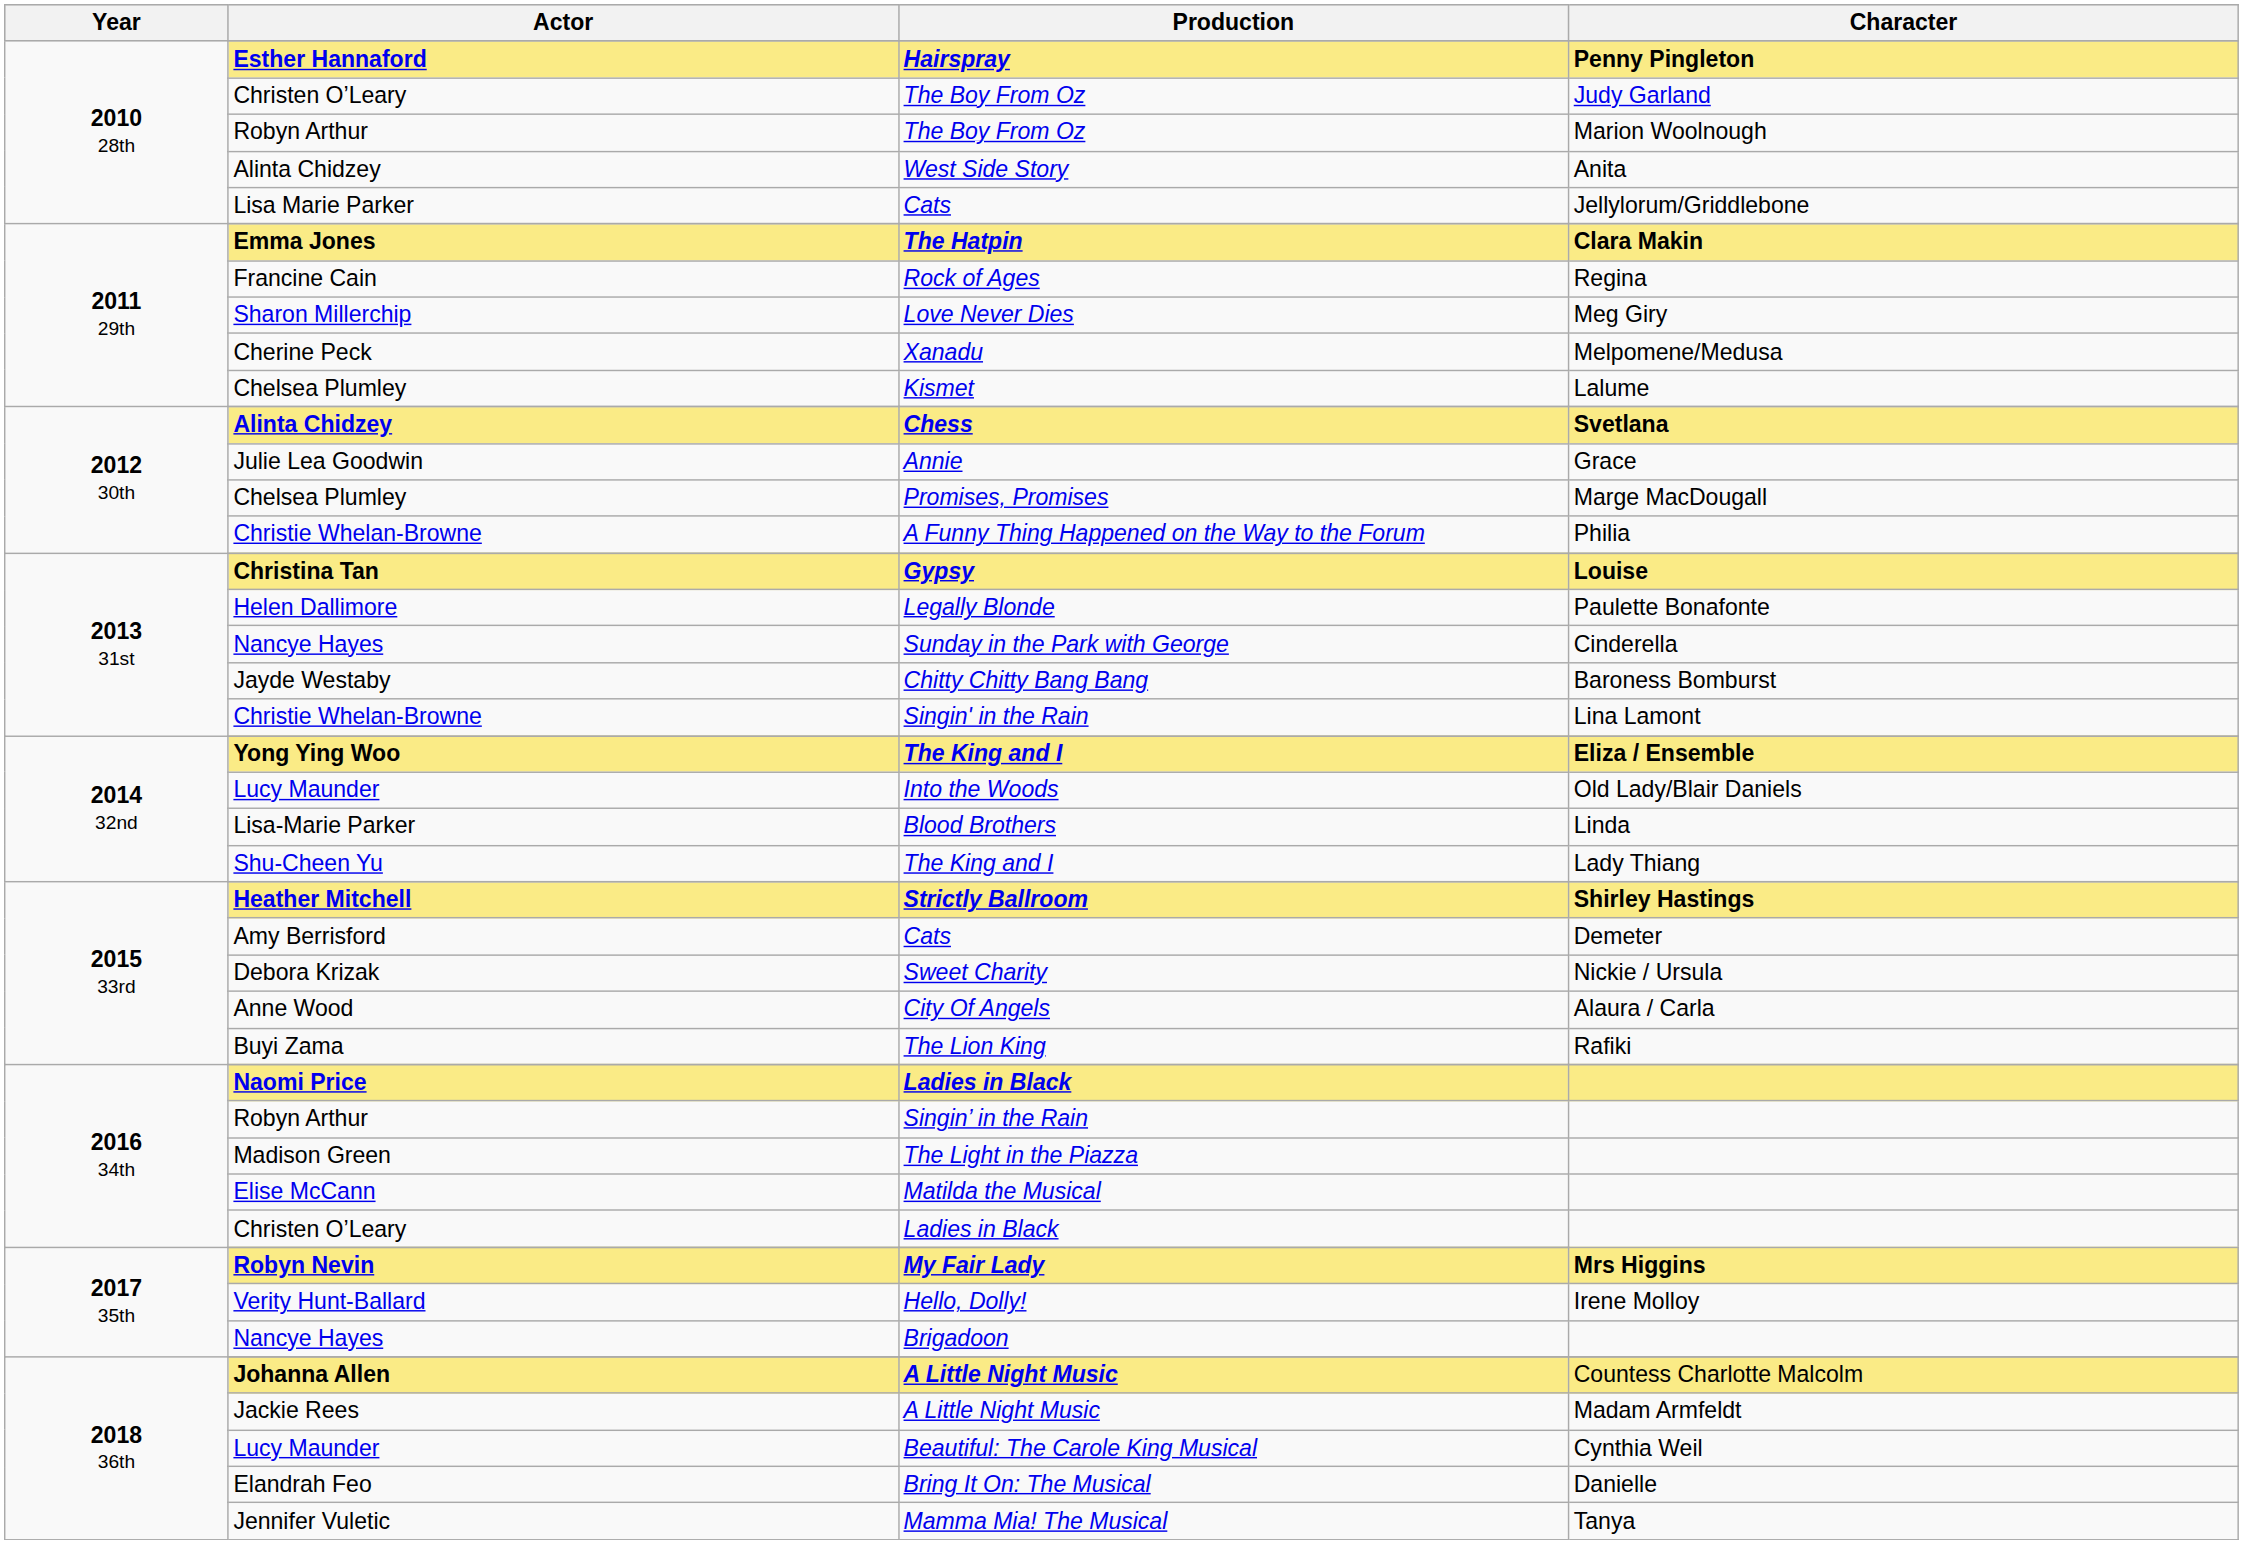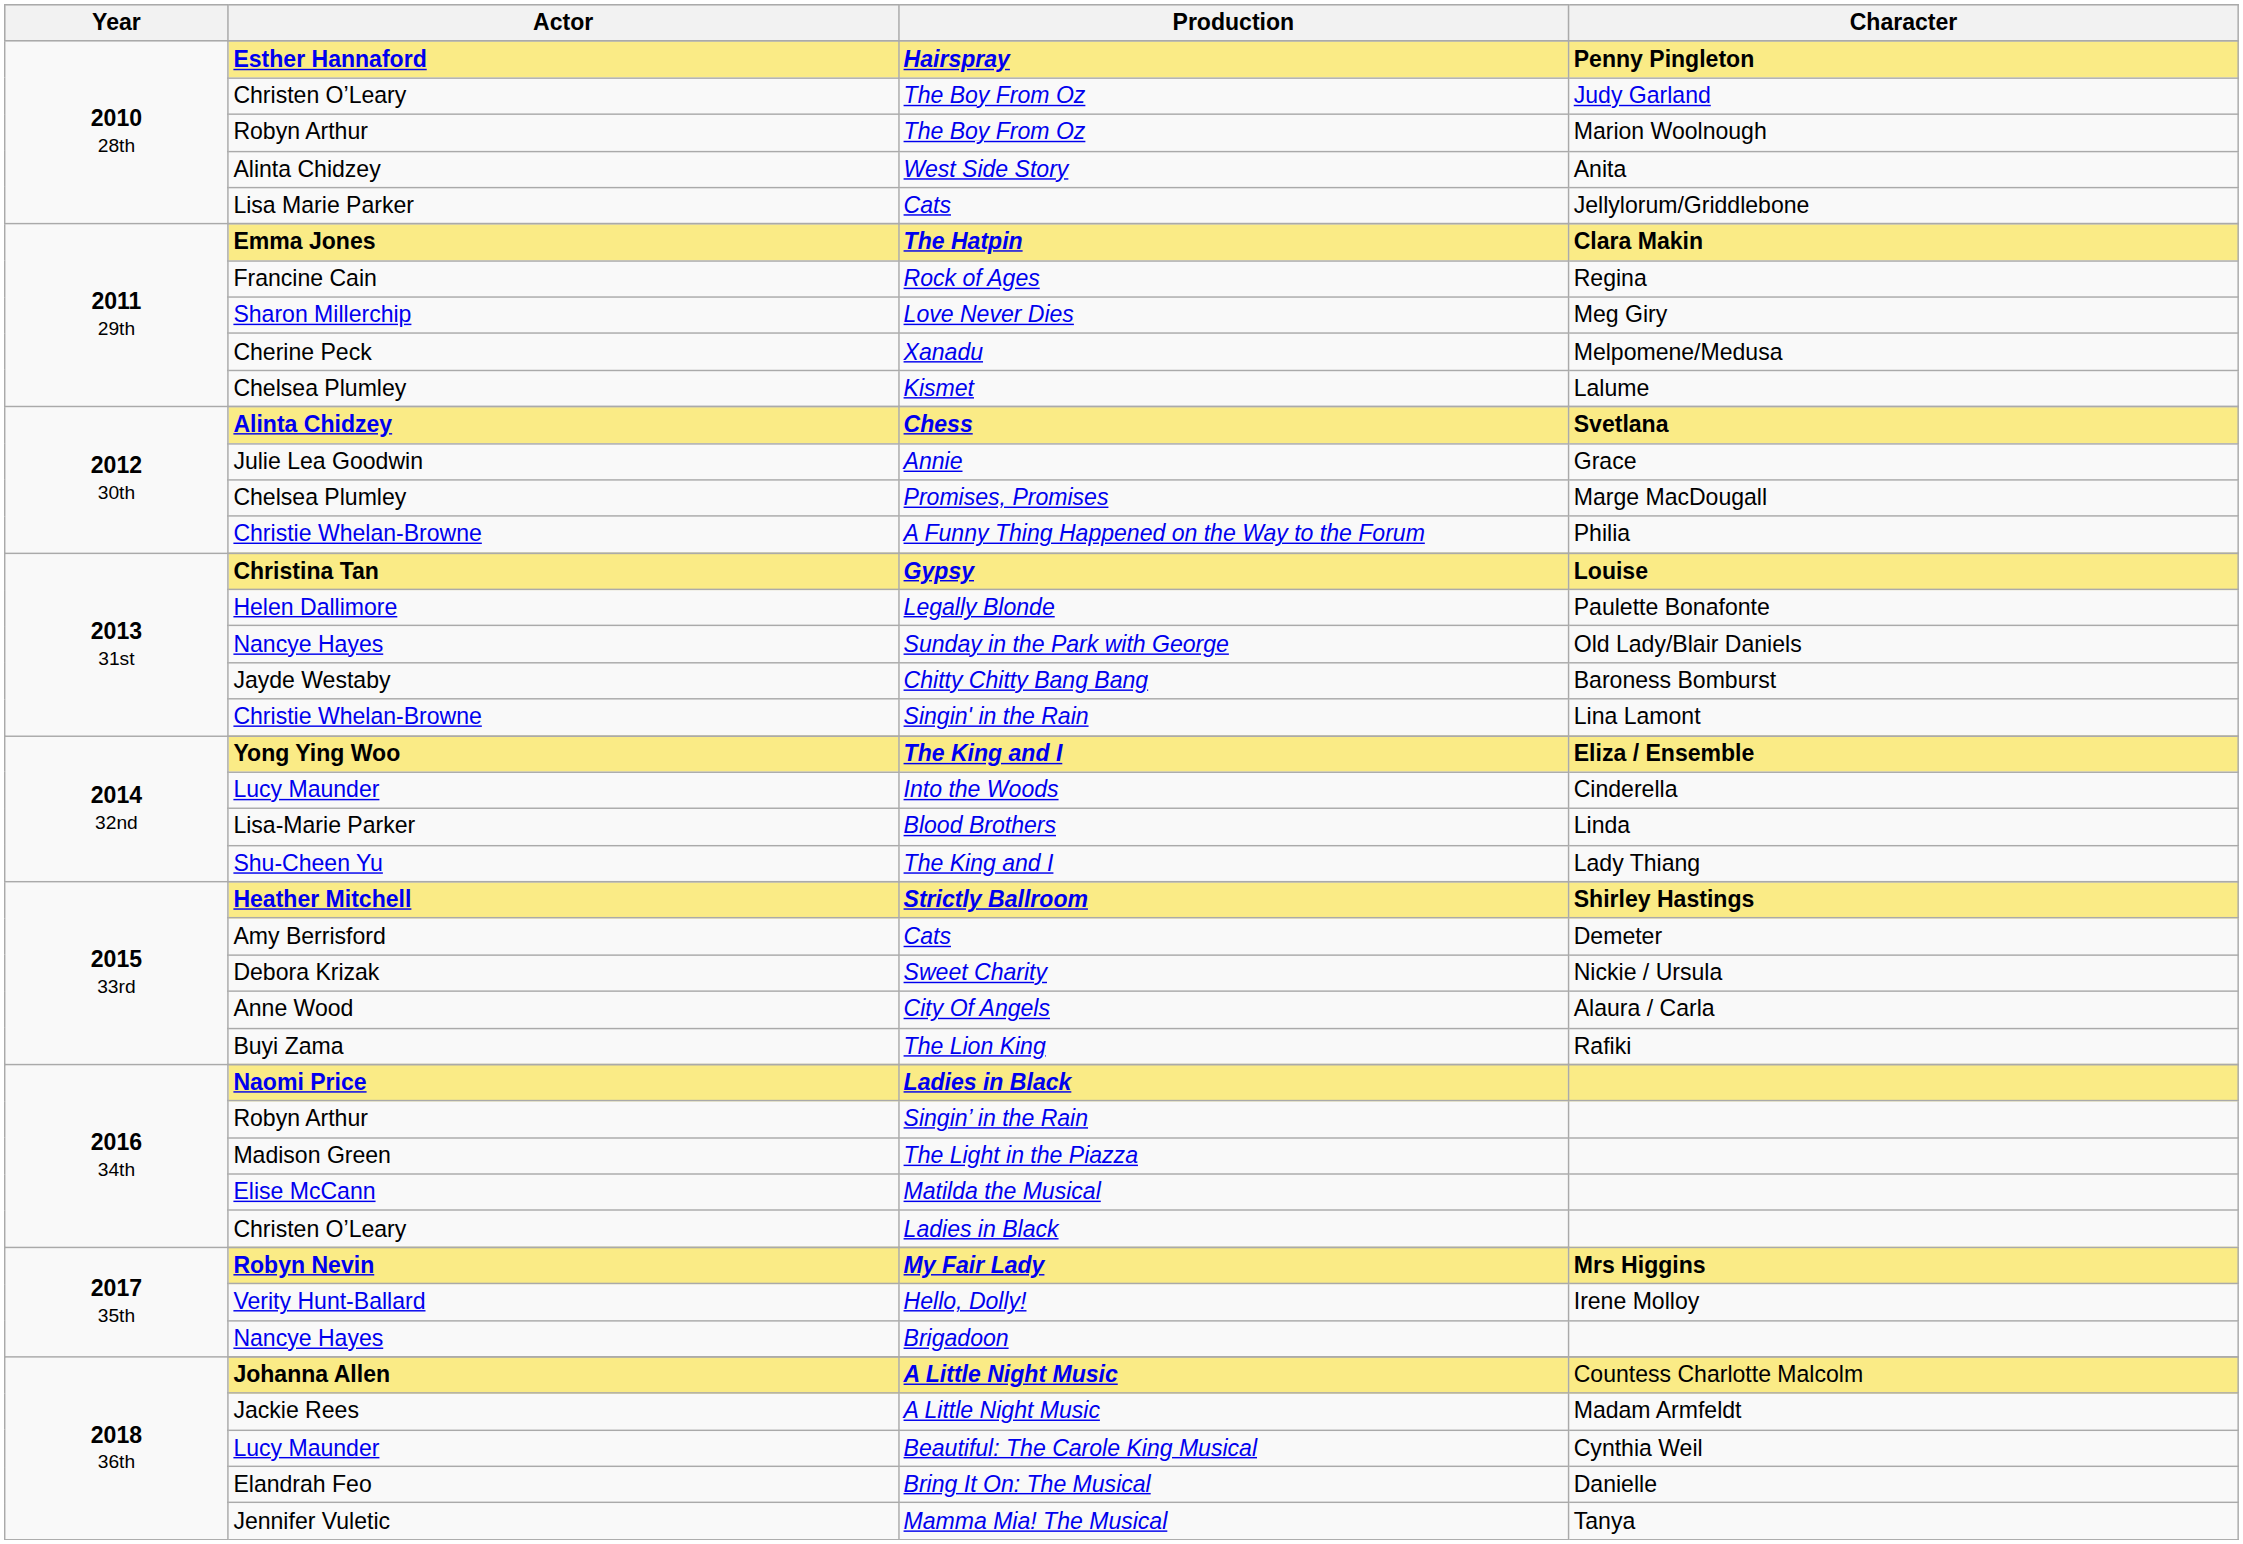Sunday in the Park with George | Character: Cinderella -> Old Lady/Blair Daniels
Into the Woods | Character: Old Lady/Blair Daniels -> Cinderella
